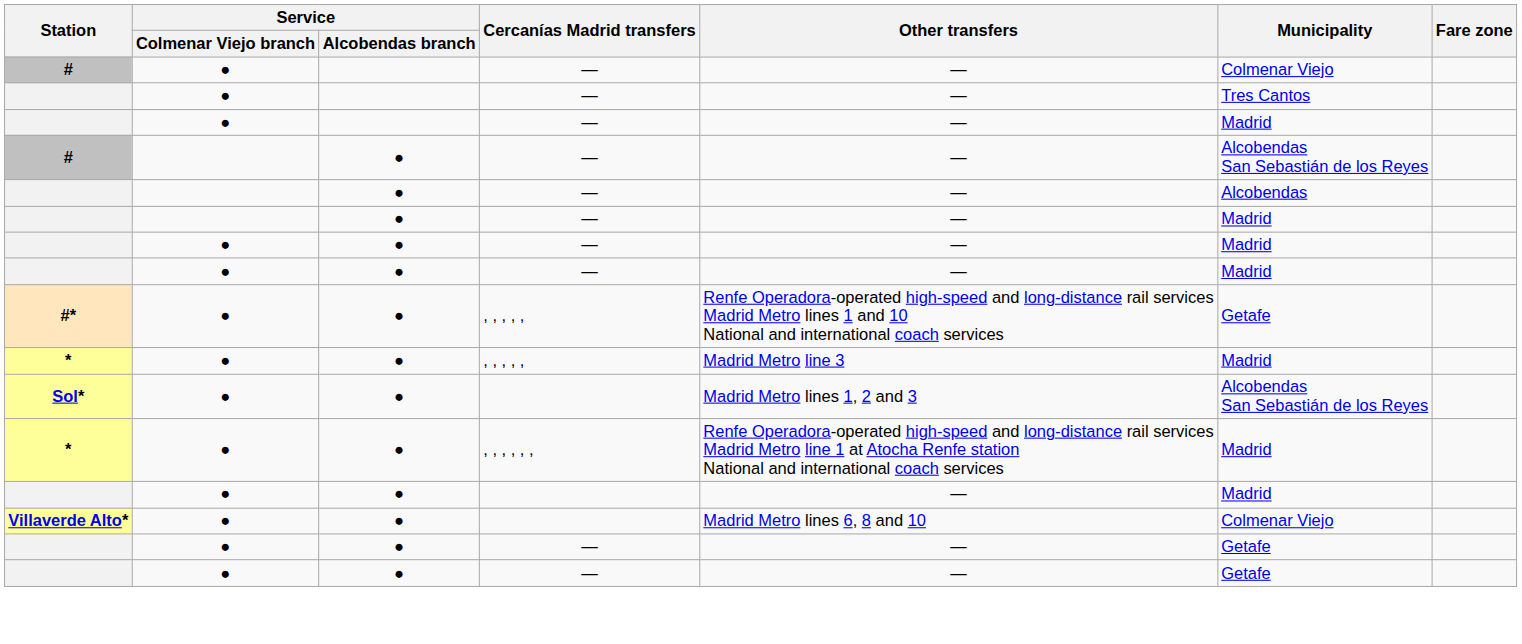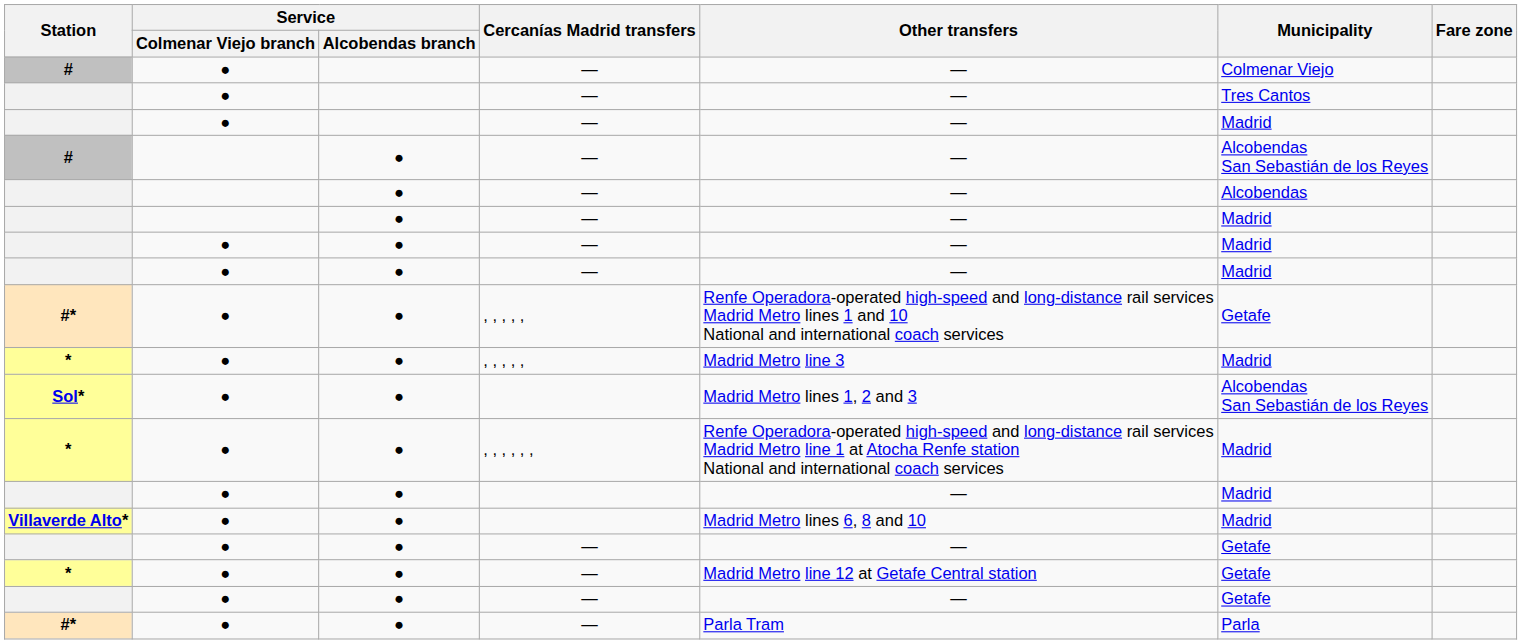Villaverde Alto* | Municipality: Colmenar Viejo -> Madrid
+ row: * | ● | ● | — | Madrid Metro line 12 at Getafe Central station | Getafe
+ row: #* | ● | ● | — | Parla Tram | Parla
